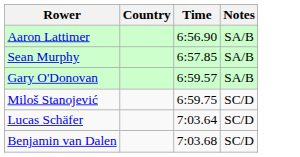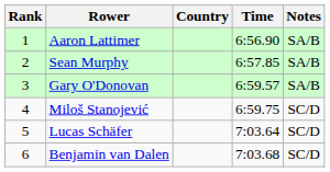+ column: Rank | 1 | 2 | 3 | 4 | 5 | 6
